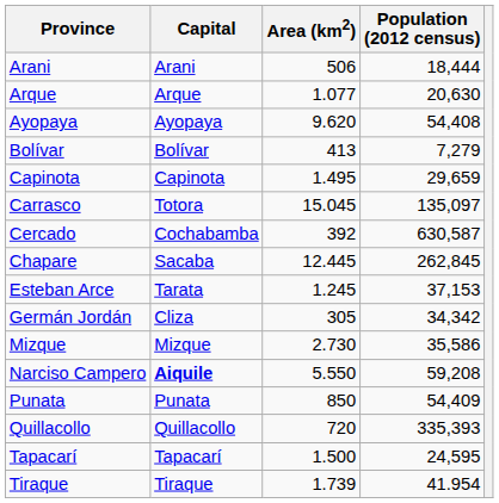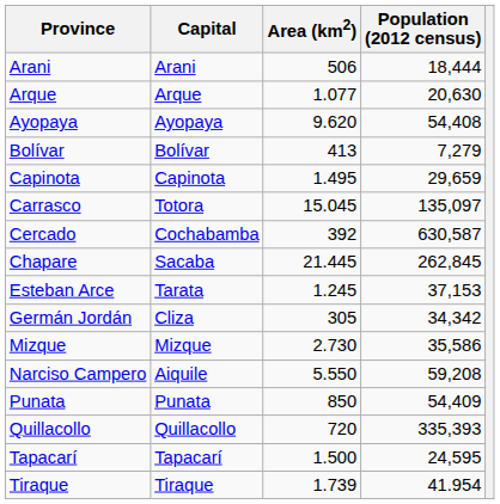Chapare | Area (km2): 12.445 -> 21.445
Narciso Campero | Capital: bold -> normal
